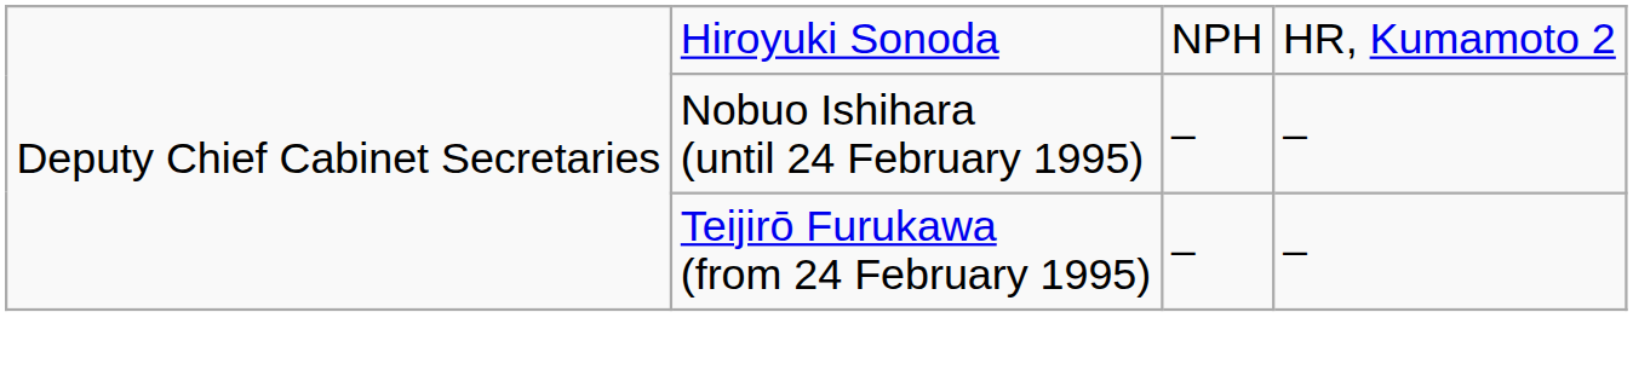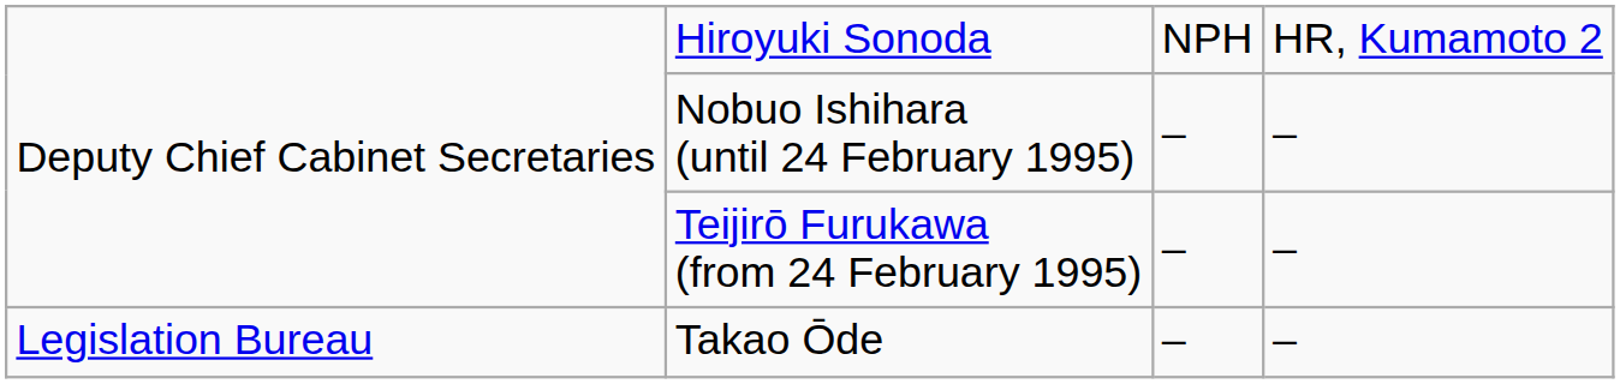+ row: Legislation Bureau | Takao Ōde | – | –
